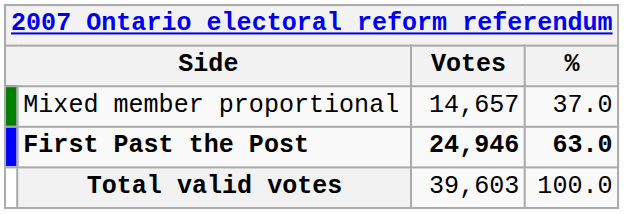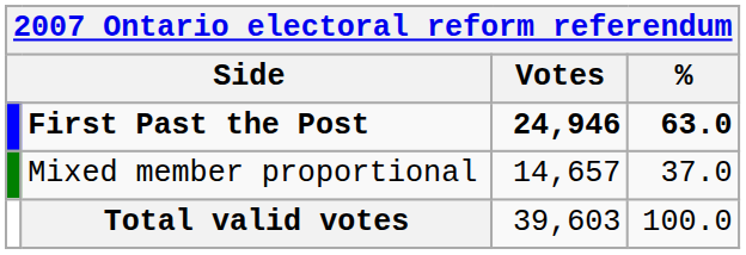rows swapped: First Past the Post <-> Mixed member proportional
